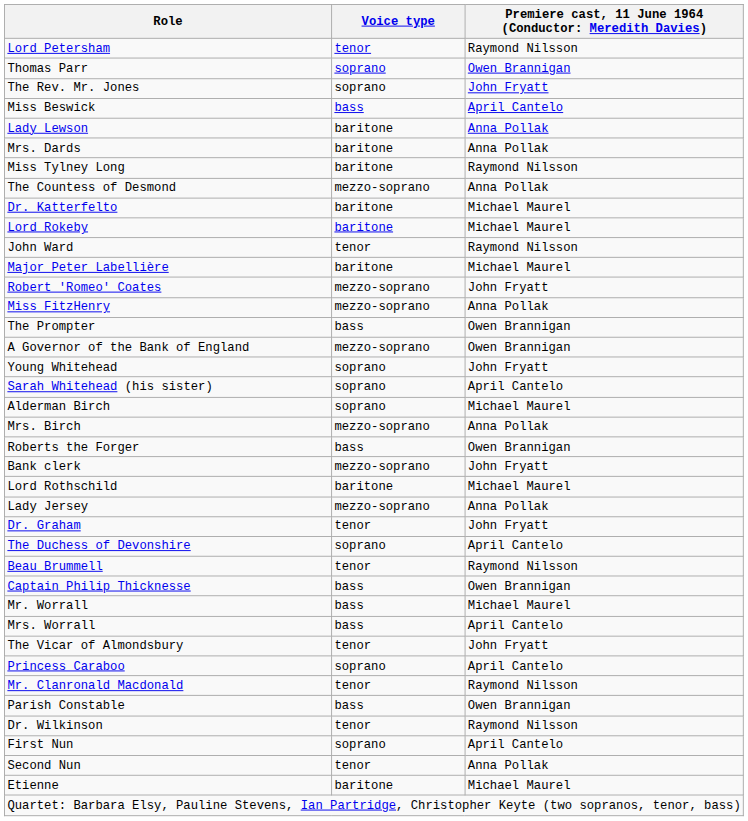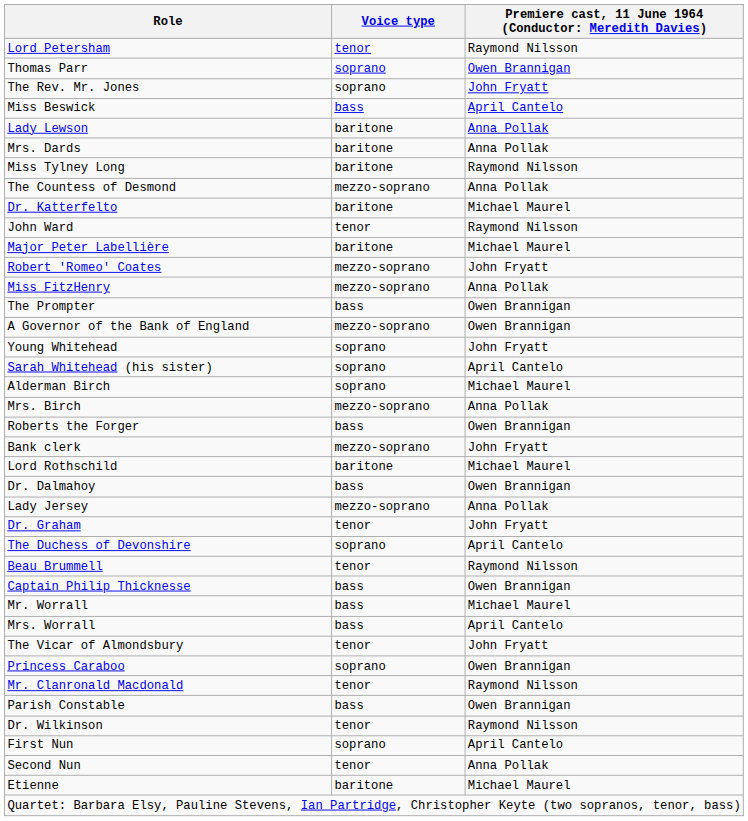- row: Lord Rokeby | baritone | Michael Maurel
+ row: Dr. Dalmahoy | bass | Owen Brannigan
Princess Caraboo | column 3: April Cantelo -> Owen Brannigan
